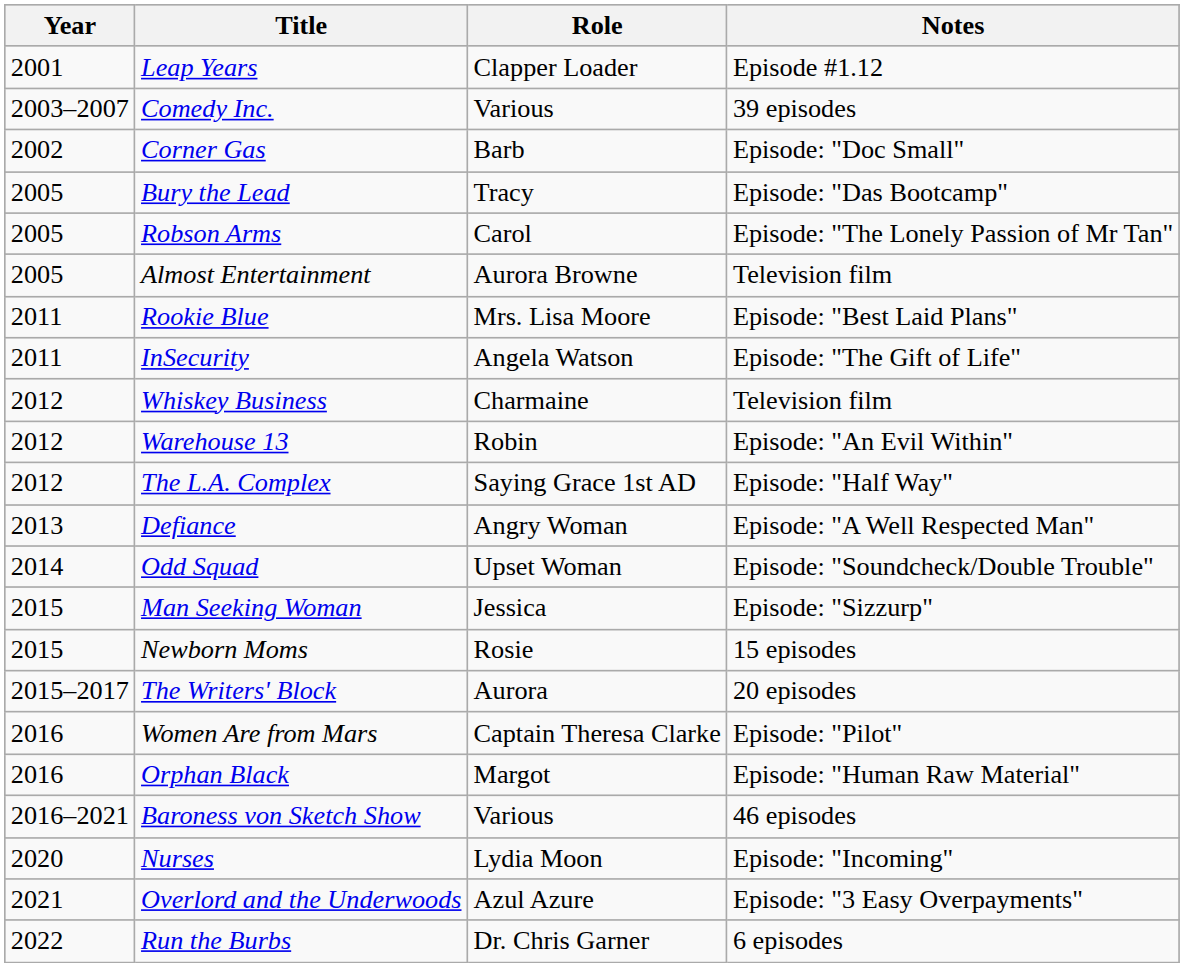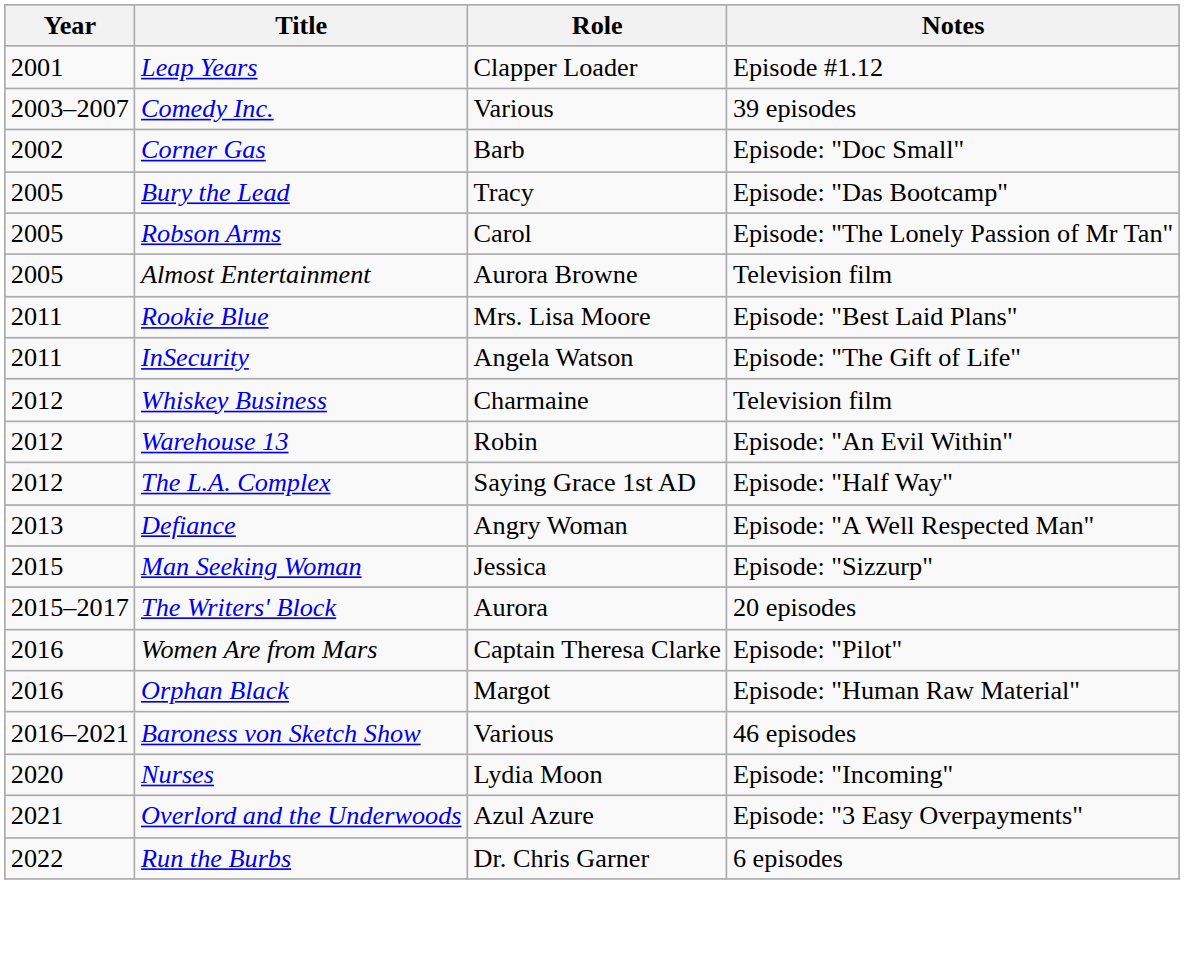- row: 2014 | Odd Squad | Upset Woman | Episode: "Soundcheck/Double Trouble"
- row: 2015 | Newborn Moms | Rosie | 15 episodes
